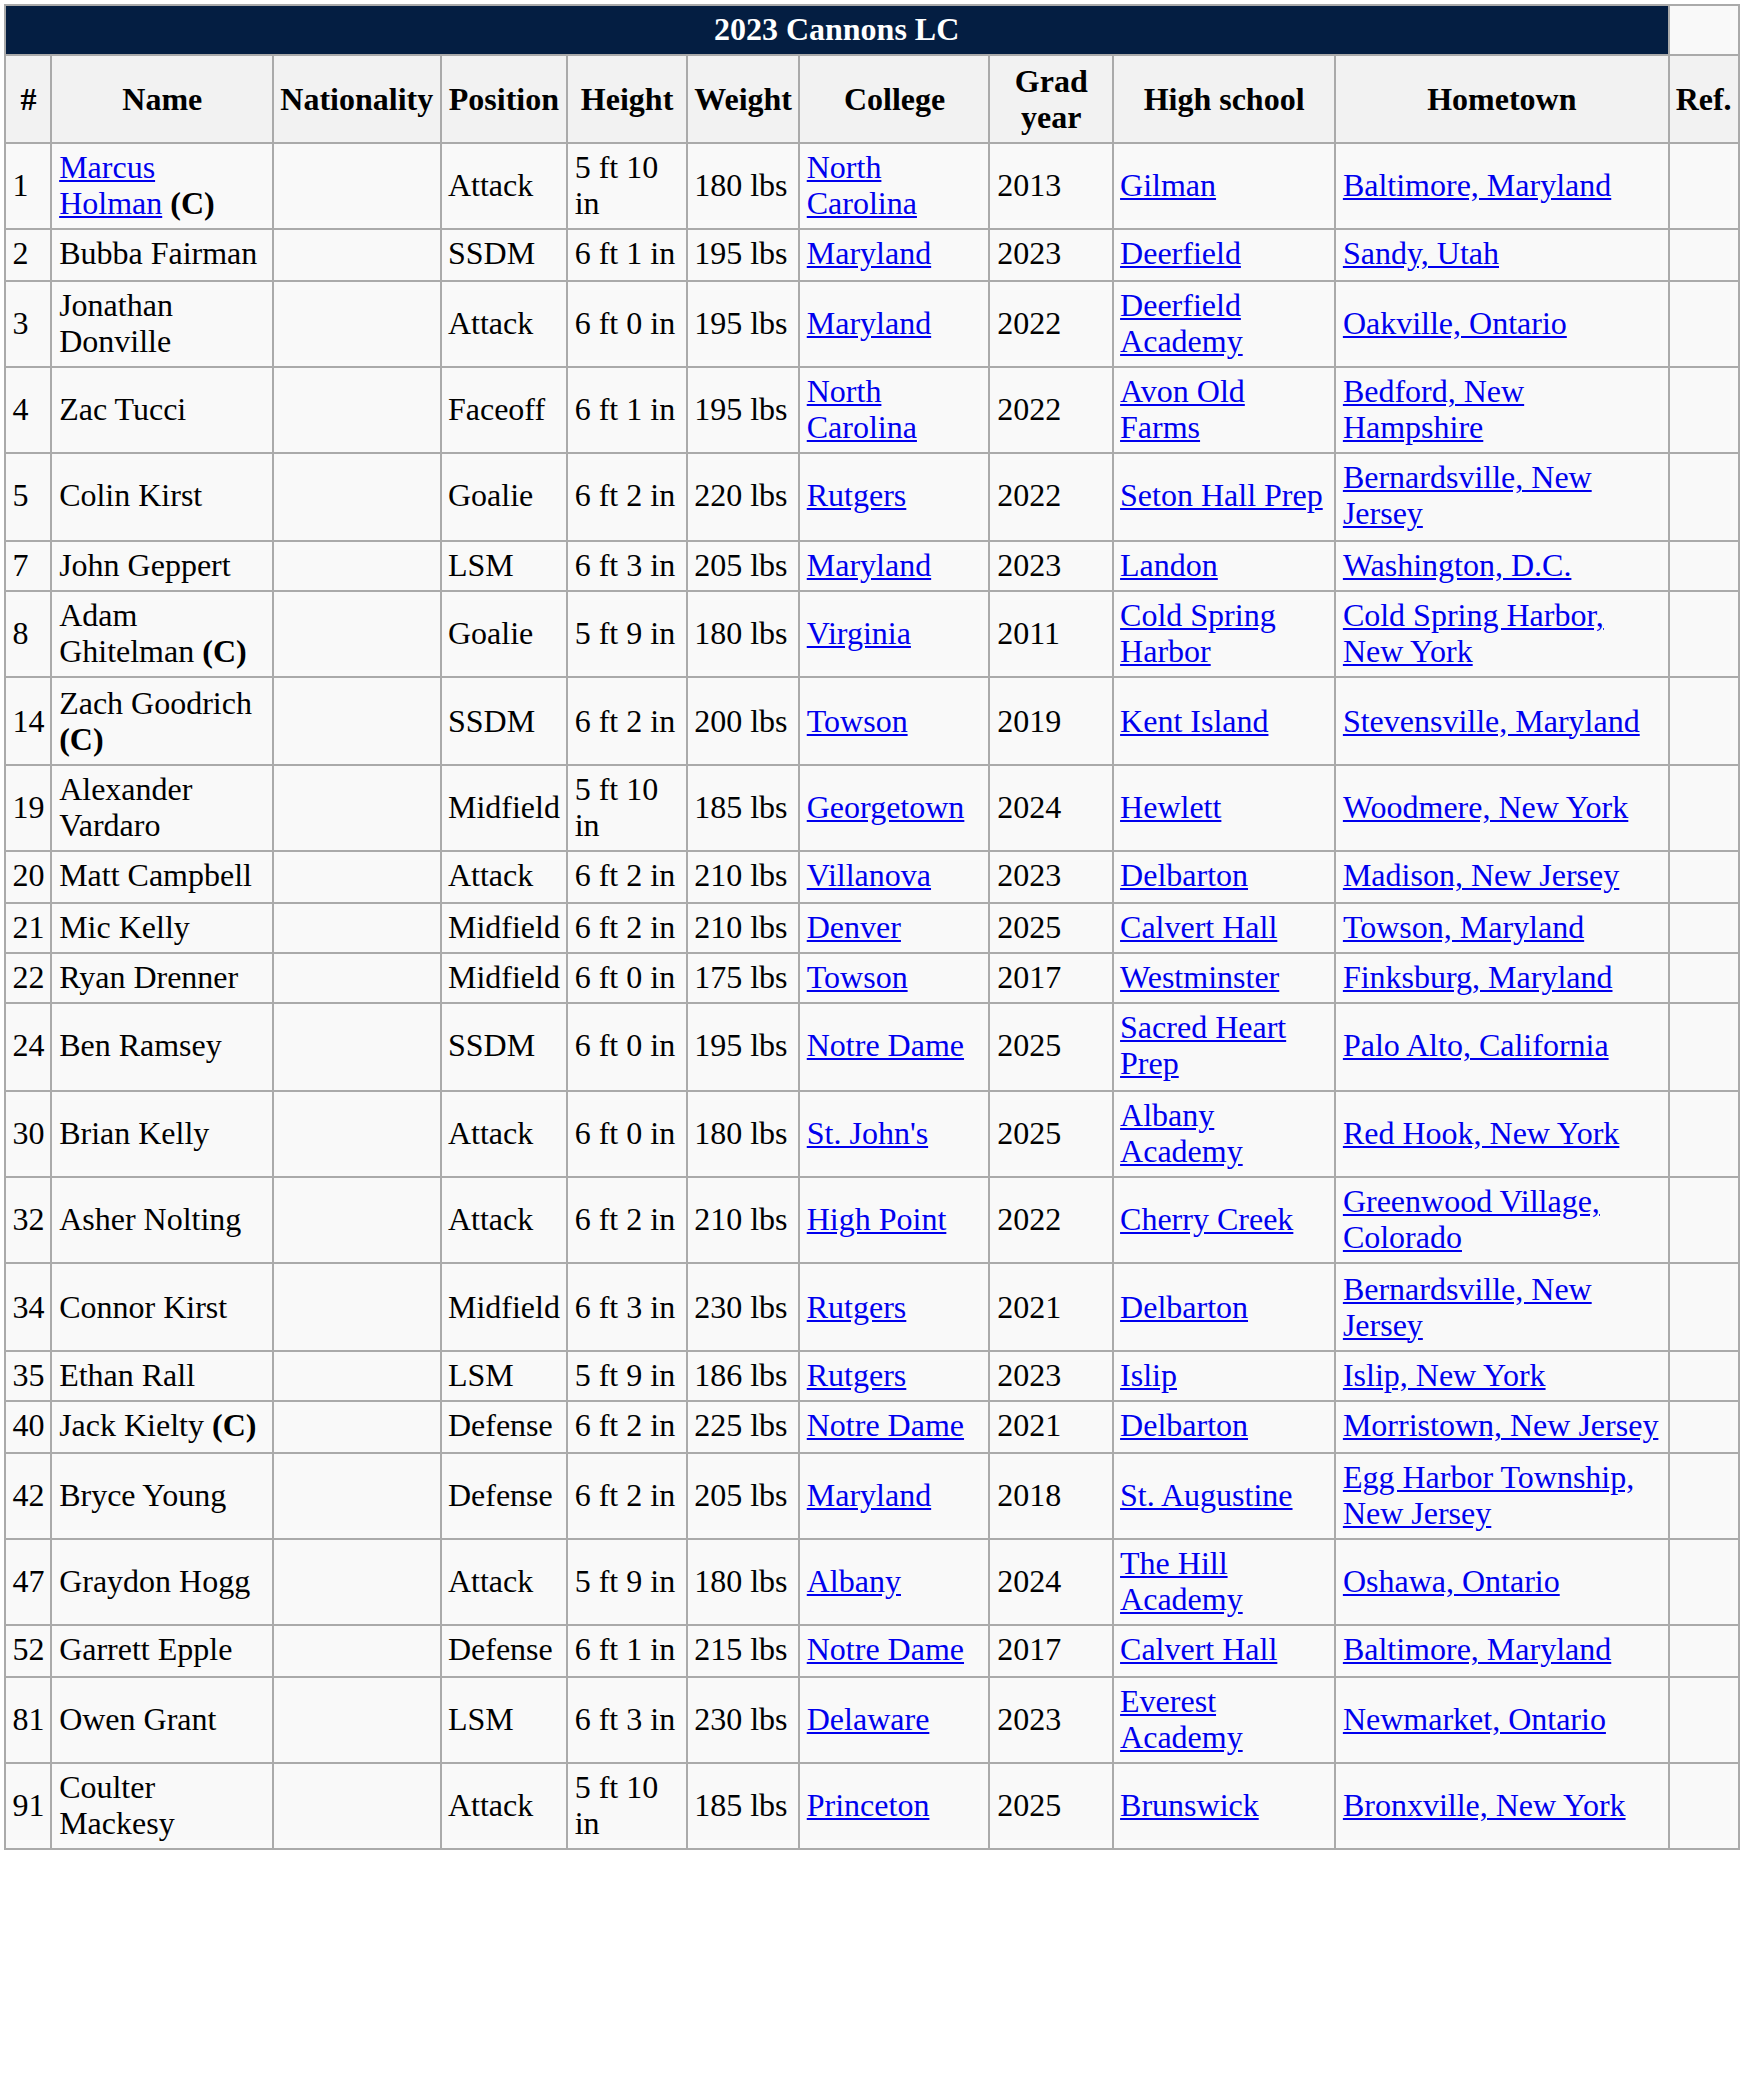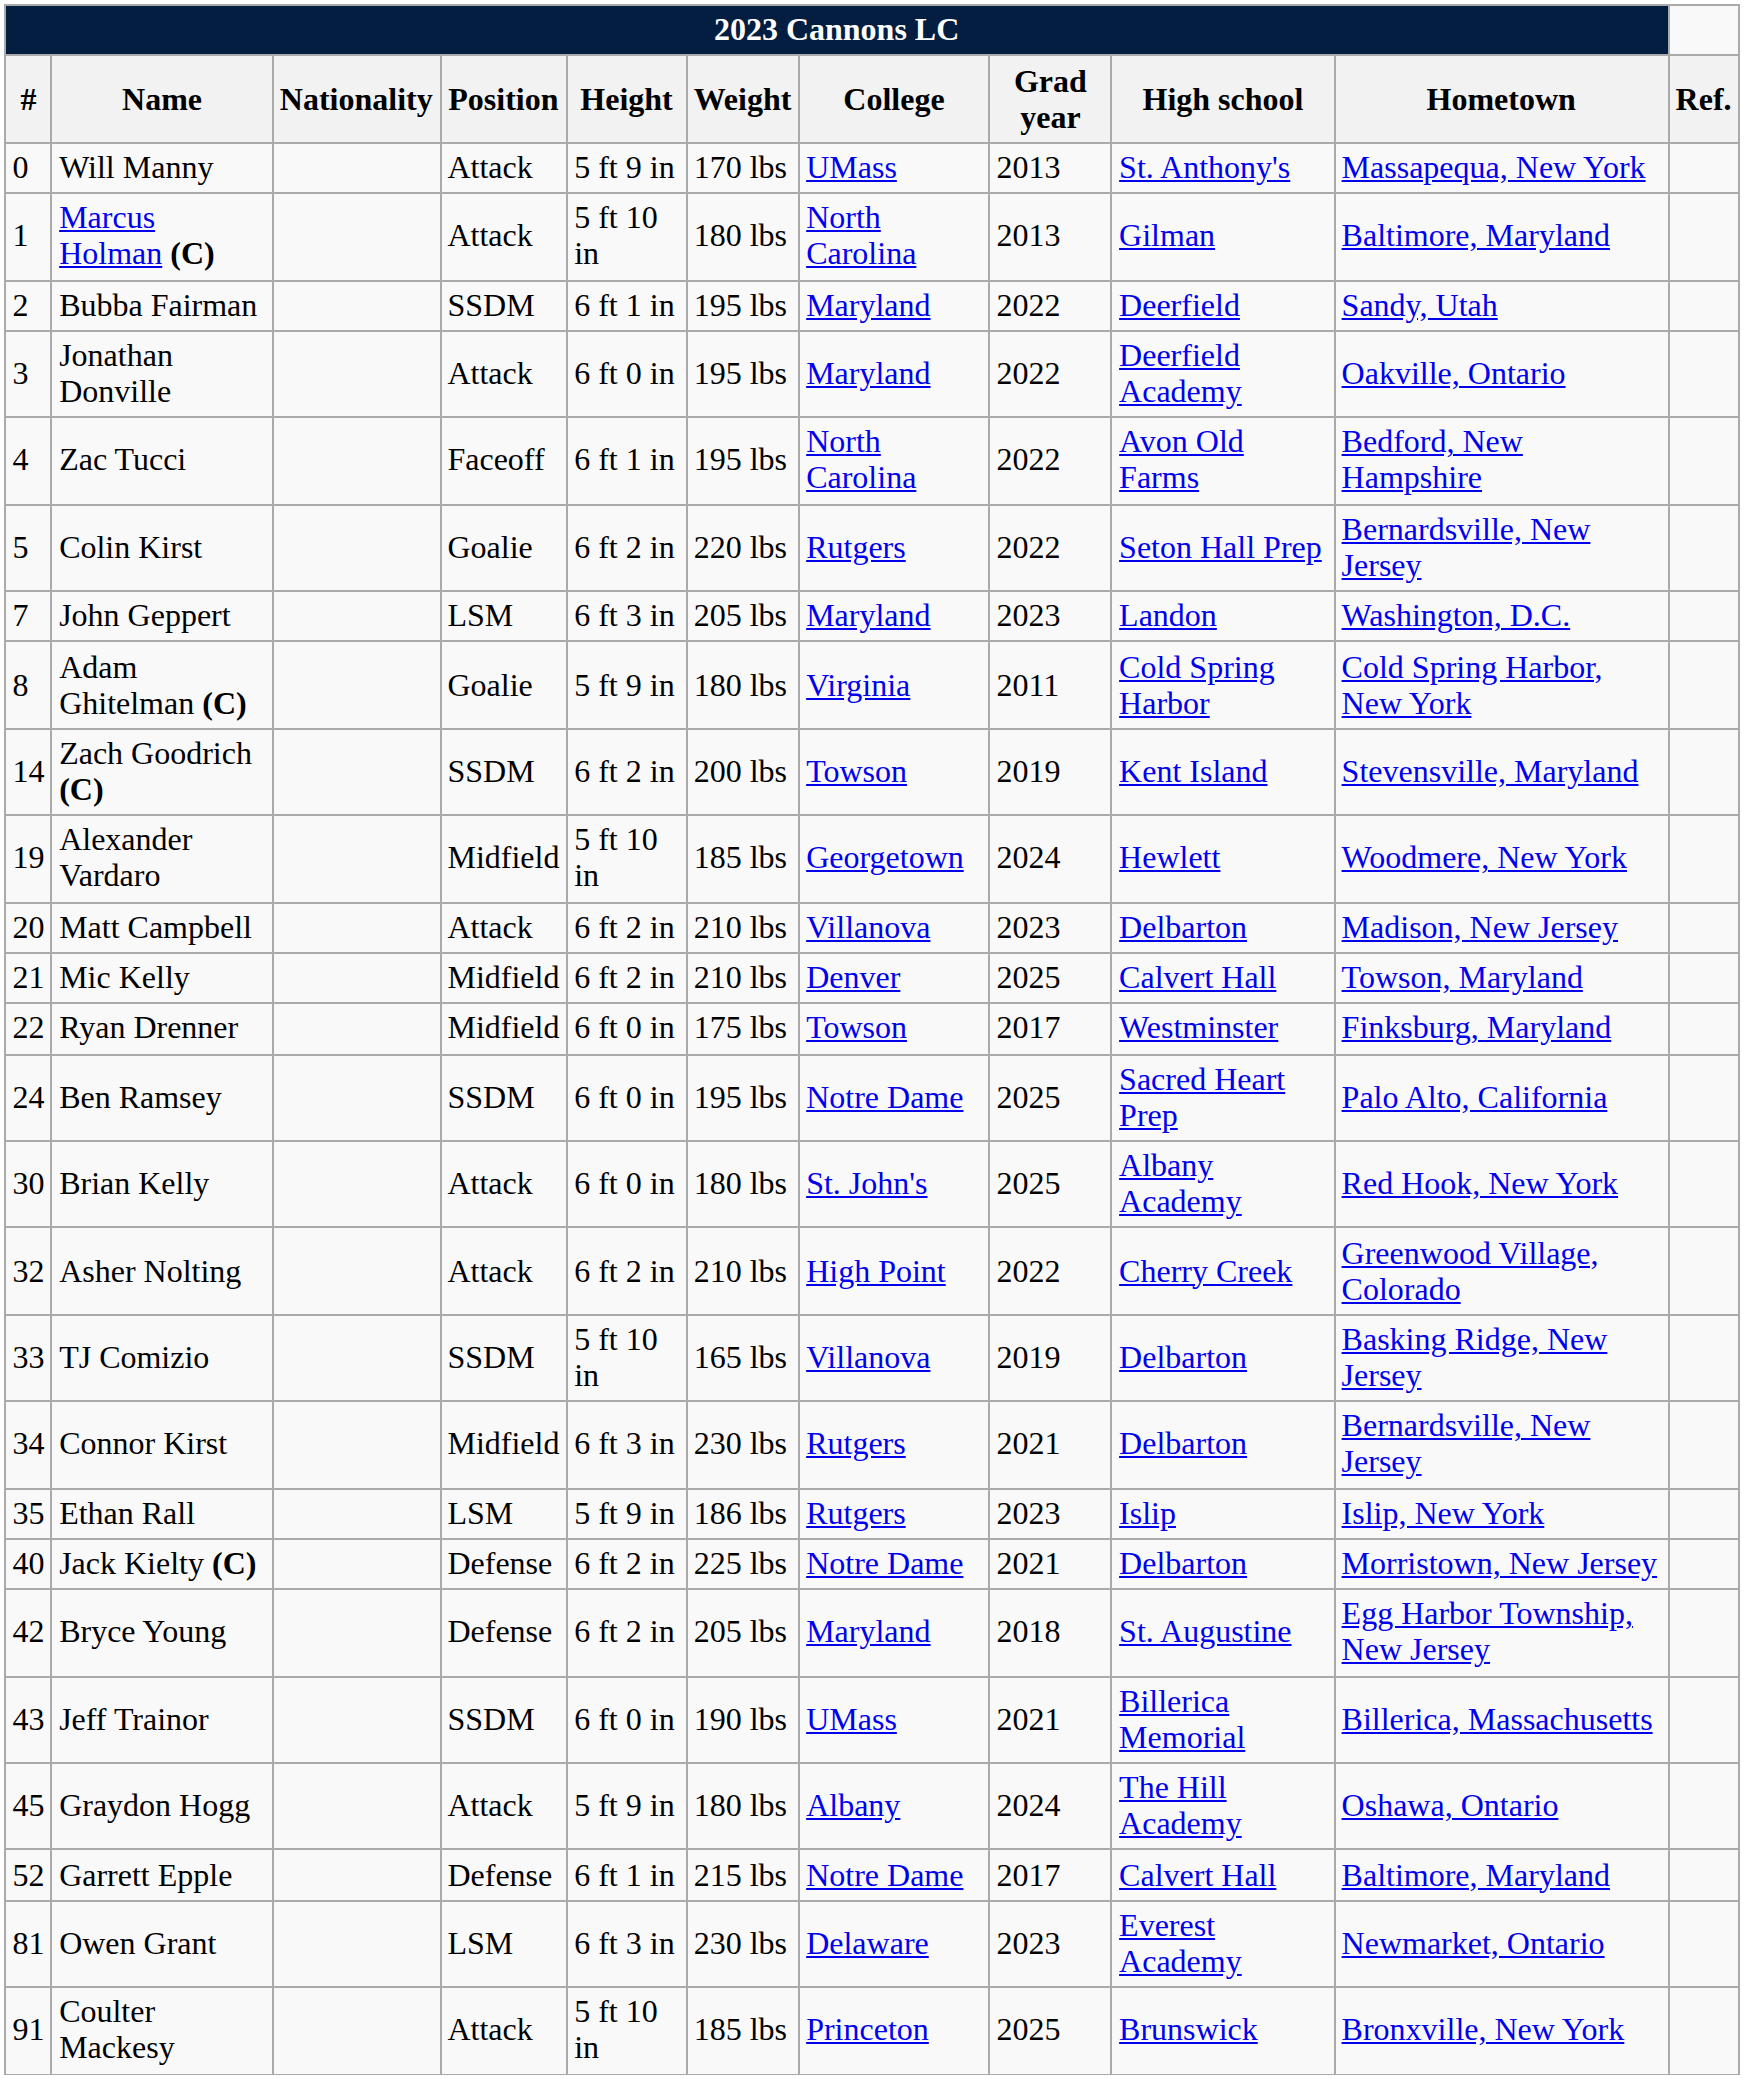+ row: 0 | Will Manny | Attack | 5 ft 9 in | 170 lbs | UMass | 2013 | St. Anthony's | Massapequa, New York
Bubba Fairman | 2023 Cannons LC / Grad year: 2023 -> 2022
+ row: 33 | TJ Comizio | SSDM | 5 ft 10 in | 165 lbs | Villanova | 2019 | Delbarton | Basking Ridge, New Jersey
+ row: 43 | Jeff Trainor | SSDM | 6 ft 0 in | 190 lbs | UMass | 2021 | Billerica Memorial | Billerica, Massachusetts
Graydon Hogg | 2023 Cannons LC / #: 47 -> 45
